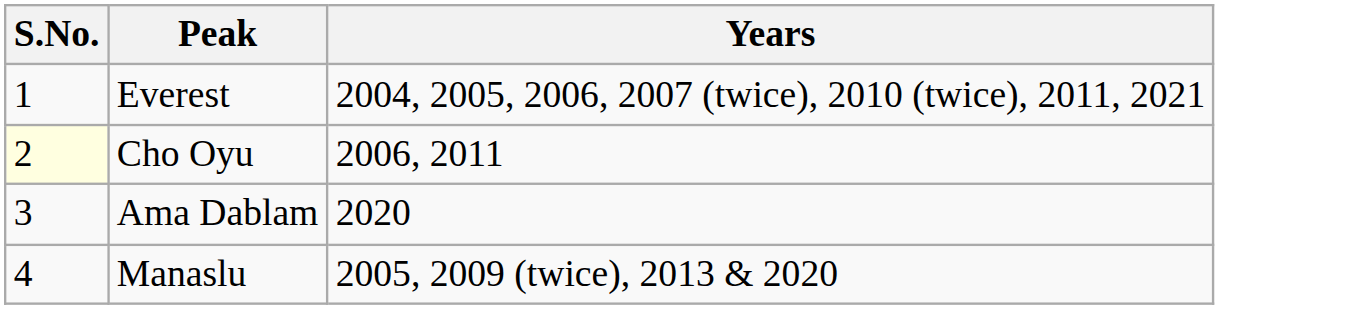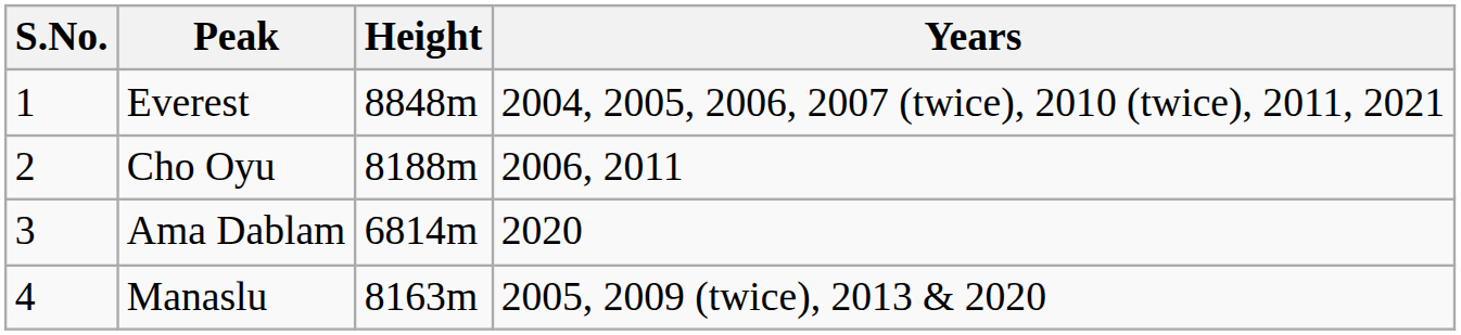+ column: Height | 8848m | 8188m | 6814m | 8163m
Cho Oyu | S.No.: lightyellow background -> no background
